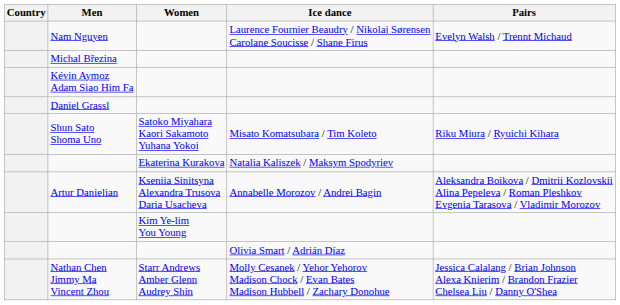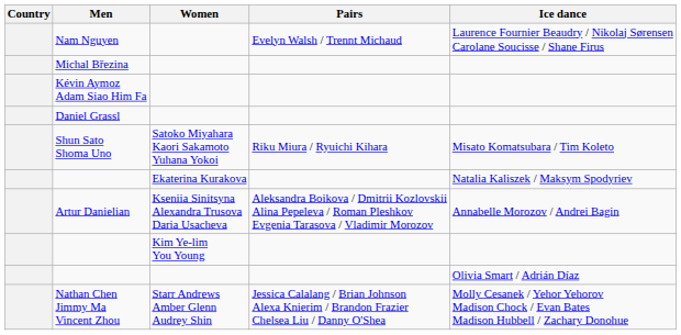columns swapped: Pairs <-> Ice dance
